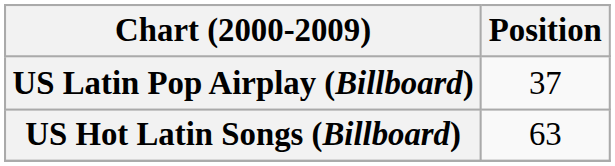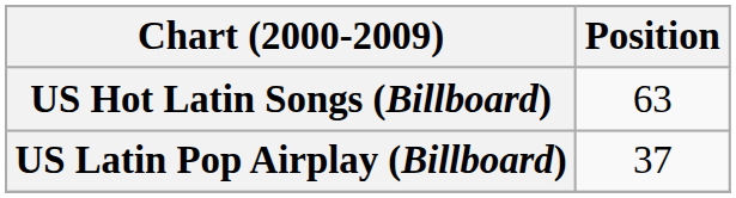rows swapped: US Hot Latin Songs (Billboard) <-> US Latin Pop Airplay (Billboard)
